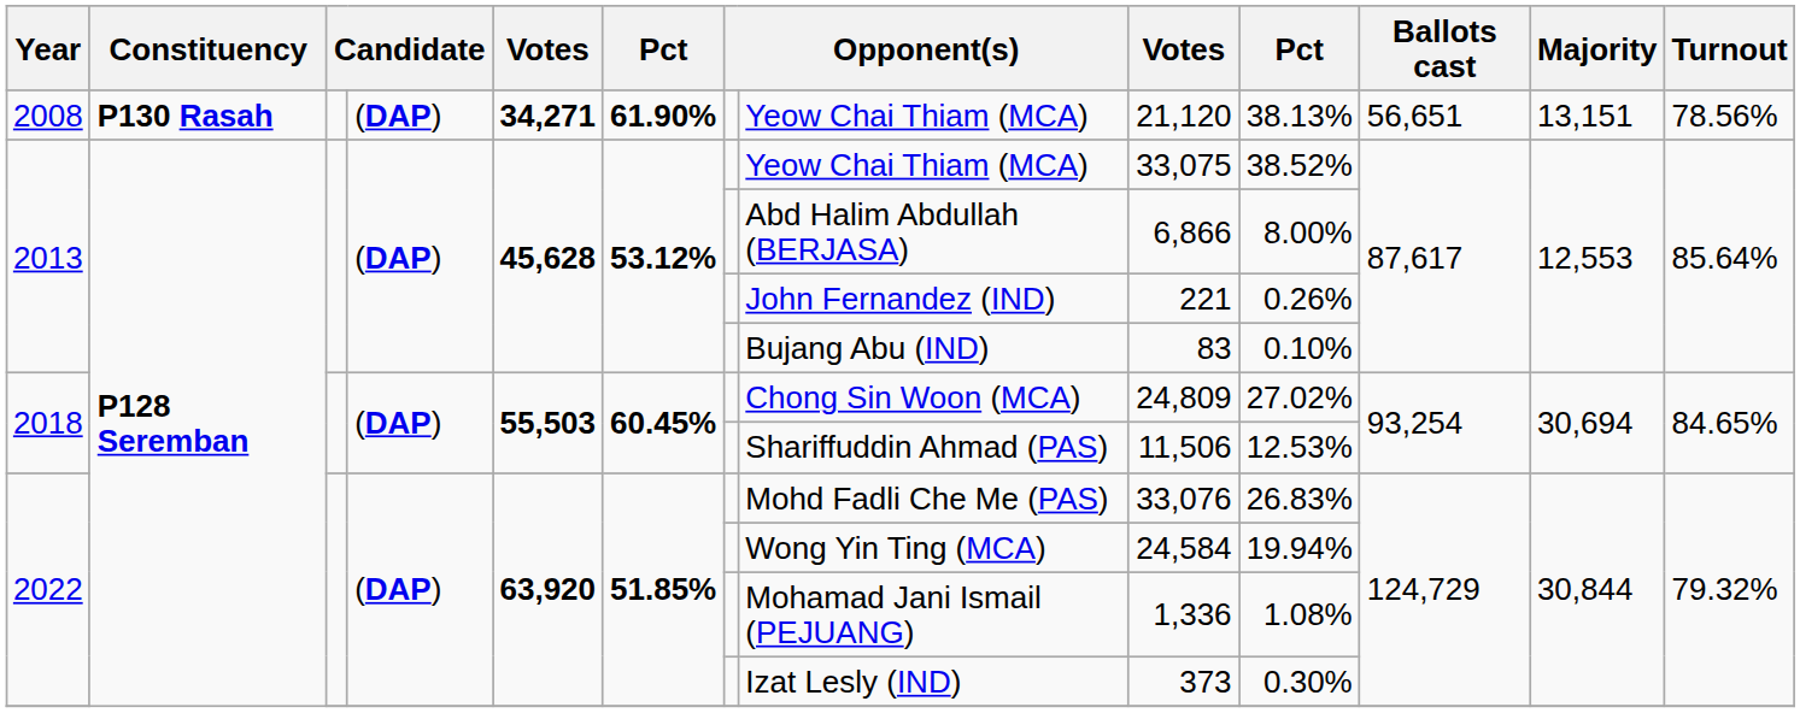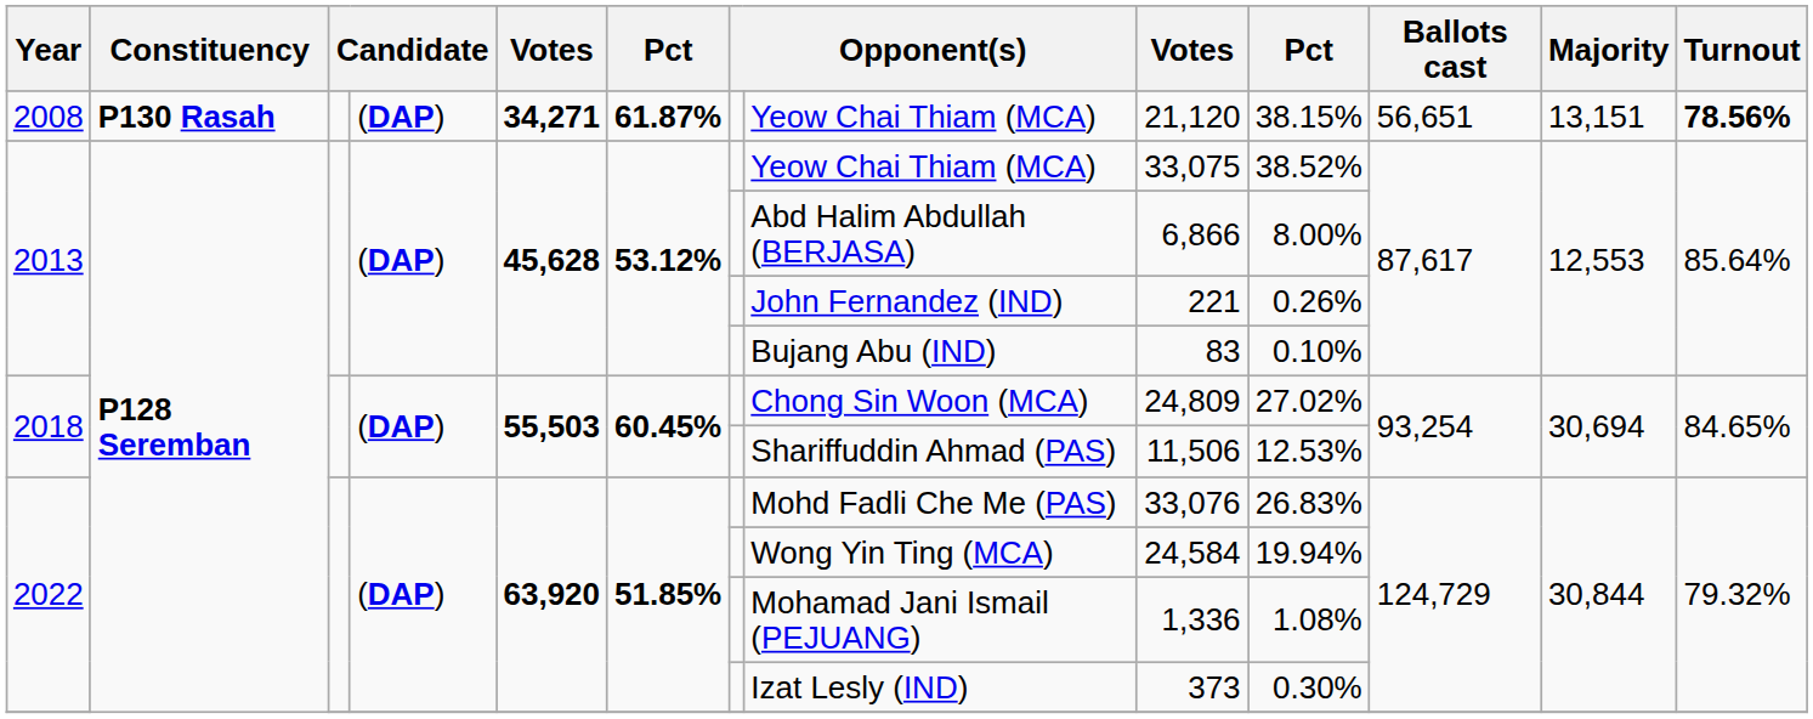2008 | column 6: 61.90% -> 61.87%
2008 | column 10: 38.13% -> 38.15%
2008 | Turnout: normal -> bold
